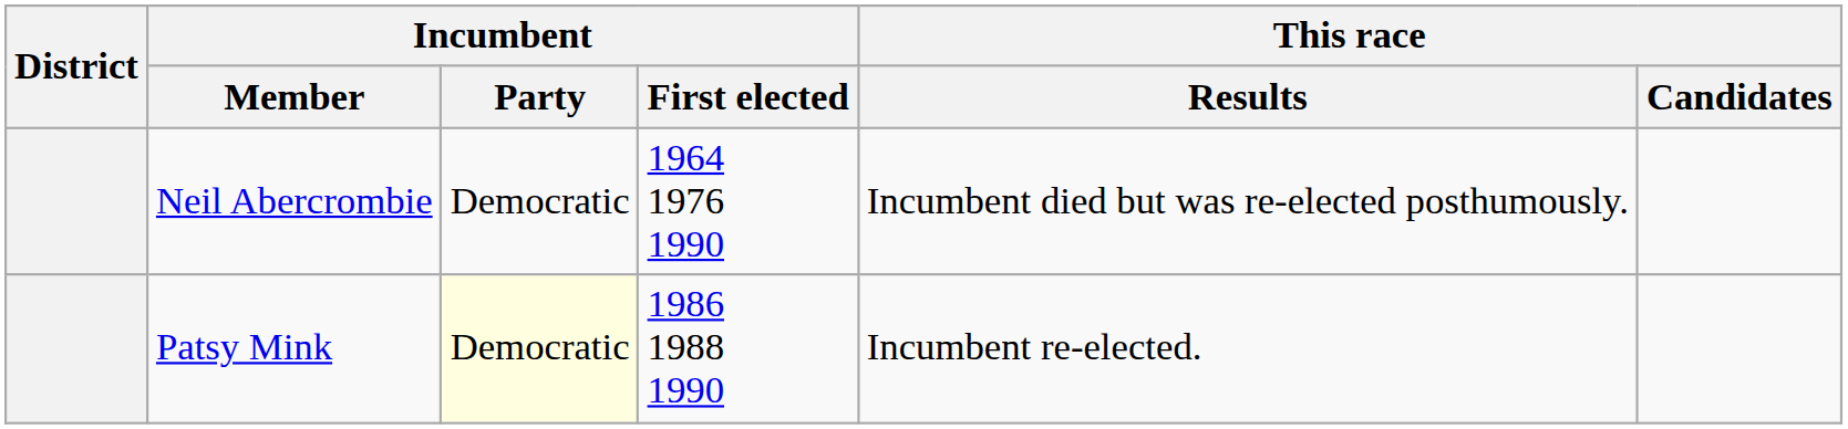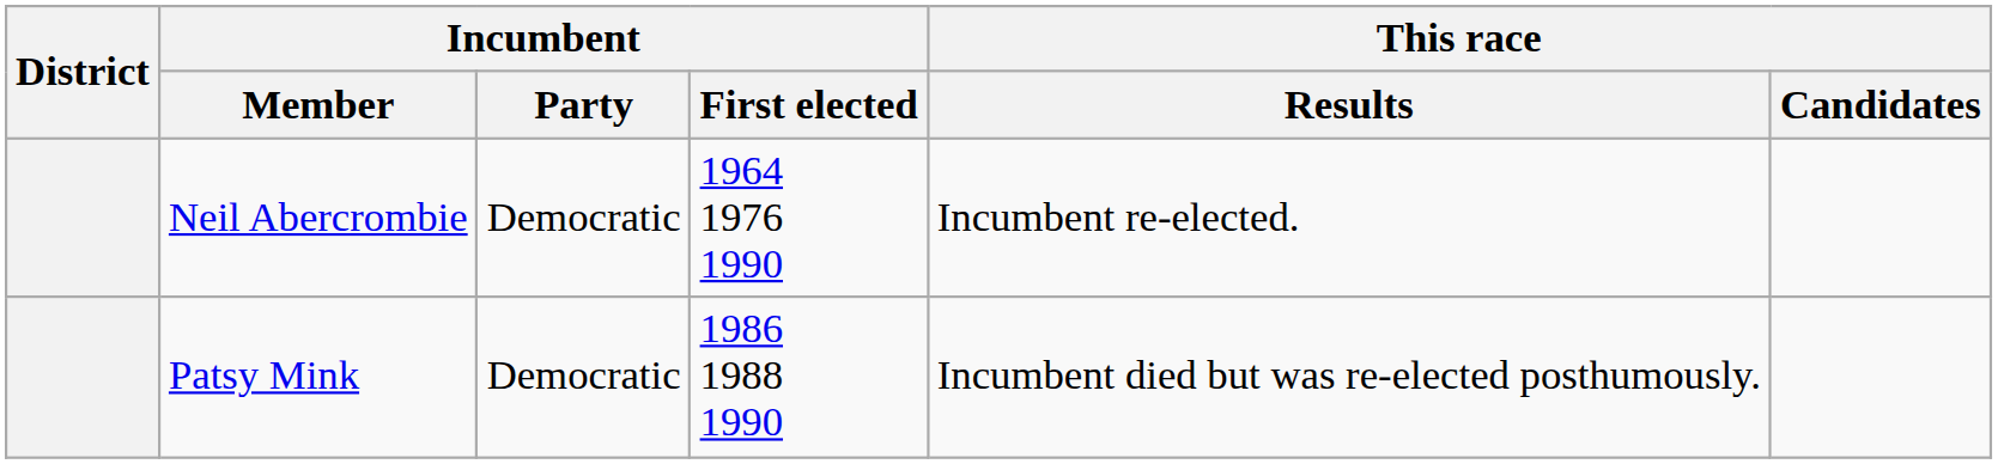Neil Abercrombie | This race / Results: Incumbent died but was re-elected posthumously. -> Incumbent re-elected.
Patsy Mink | Incumbent / Party: lightyellow background -> no background
Patsy Mink | This race / Results: Incumbent re-elected. -> Incumbent died but was re-elected posthumously.
